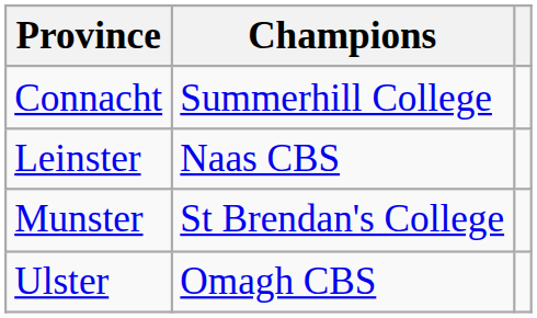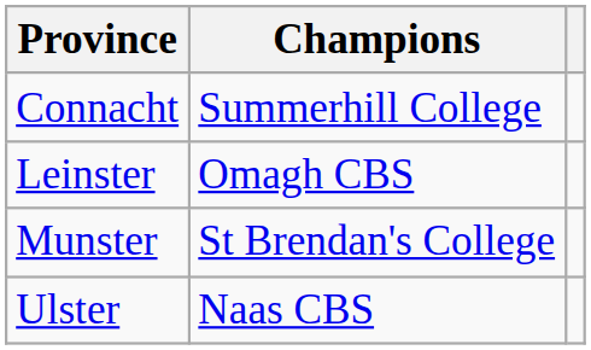Leinster | Champions: Naas CBS -> Omagh CBS
Ulster | Champions: Omagh CBS -> Naas CBS
